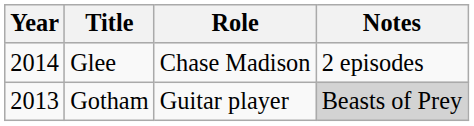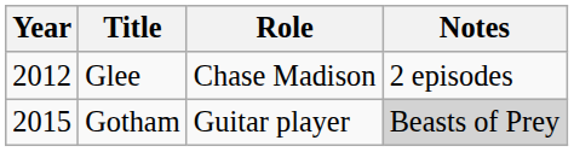Glee | Year: 2014 -> 2012
Gotham | Year: 2013 -> 2015
